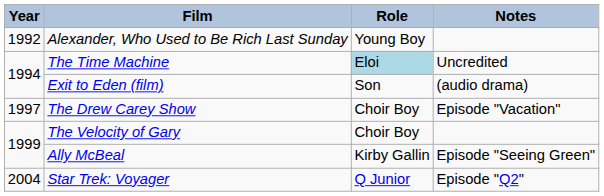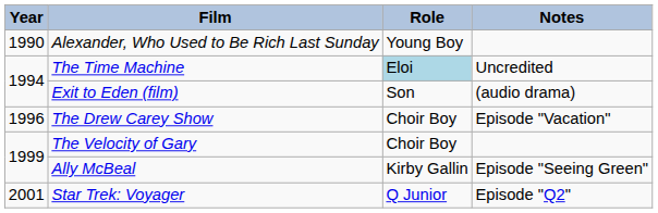Alexander, Who Used to Be Rich Last Sunday | Year: 1992 -> 1990
The Drew Carey Show | Year: 1997 -> 1996
Star Trek: Voyager | Year: 2004 -> 2001
